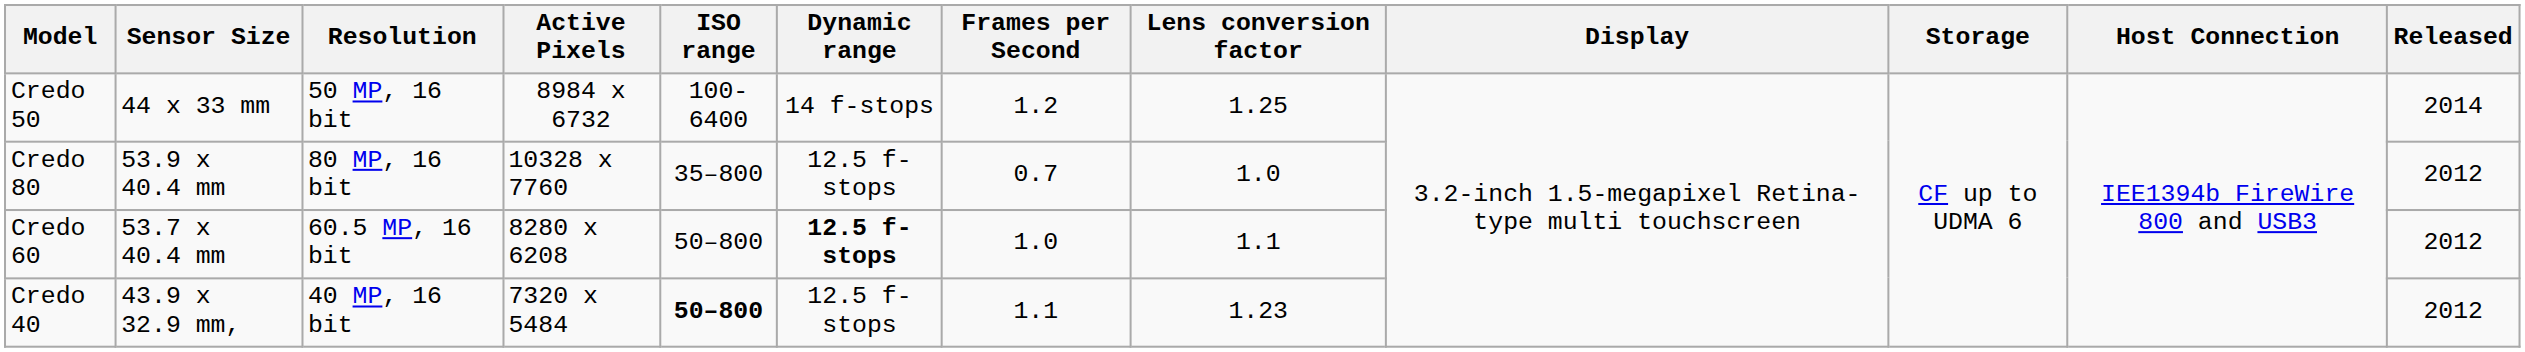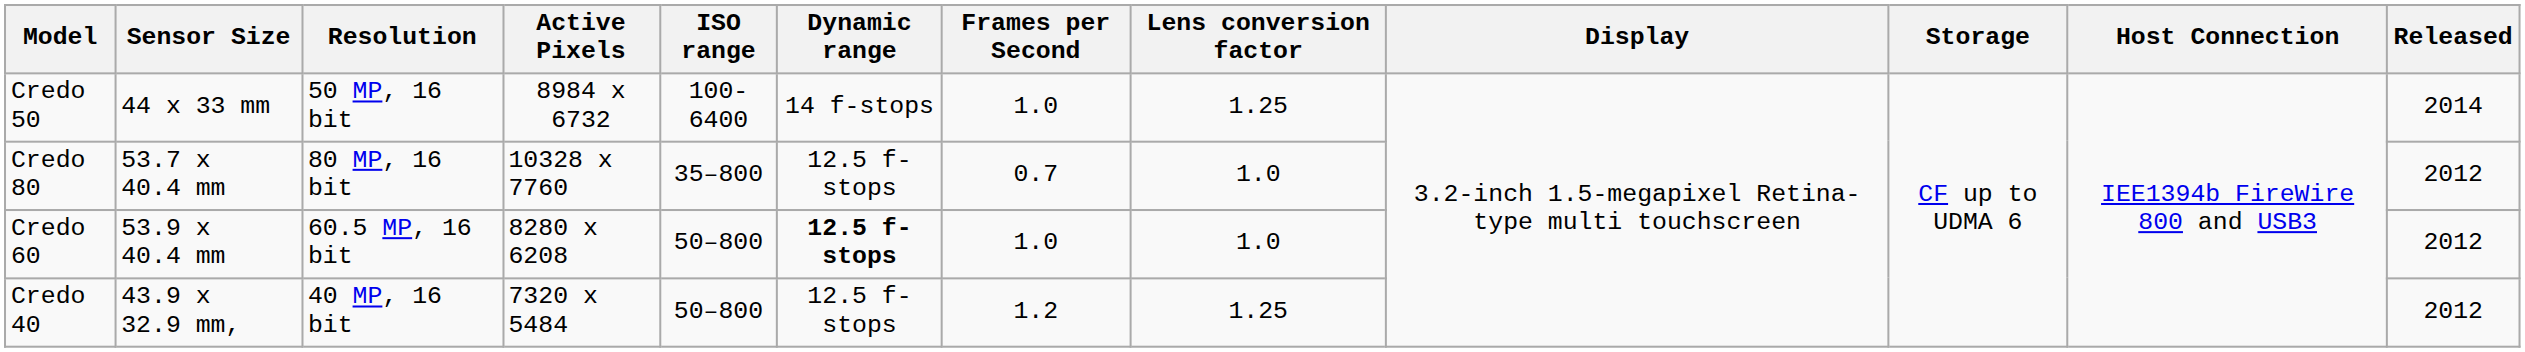Credo 50 | Frames per Second: 1.2 -> 1.0
Credo 80 | Sensor Size: 53.9 x 40.4 mm -> 53.7 x 40.4 mm
Credo 60 | Sensor Size: 53.7 x 40.4 mm -> 53.9 x 40.4 mm
Credo 60 | Lens conversion factor: 1.1 -> 1.0
Credo 40 | ISO range: bold -> normal
Credo 40 | Frames per Second: 1.1 -> 1.2
Credo 40 | Lens conversion factor: 1.23 -> 1.25
